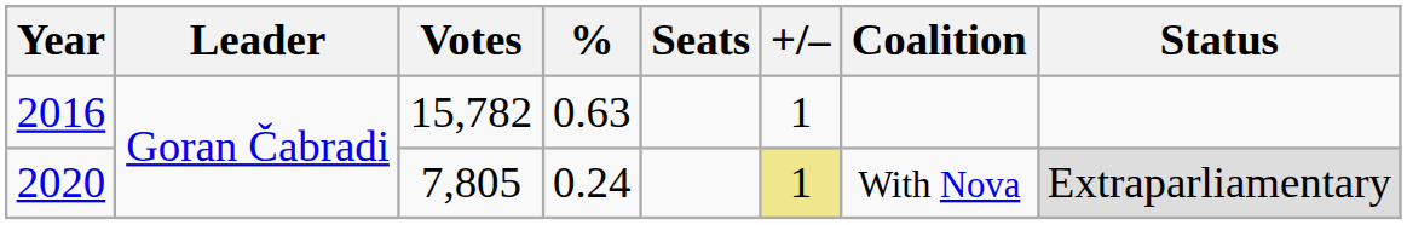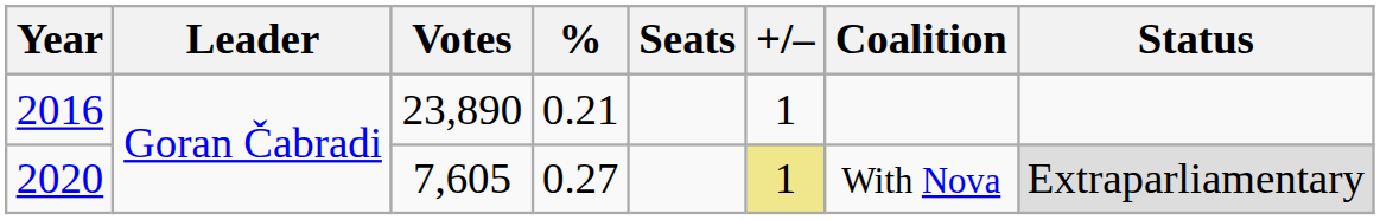2016 | Votes: 15,782 -> 23,890
2016 | %: 0.63 -> 0.21
2020 | Votes: 7,805 -> 7,605
2020 | %: 0.24 -> 0.27
